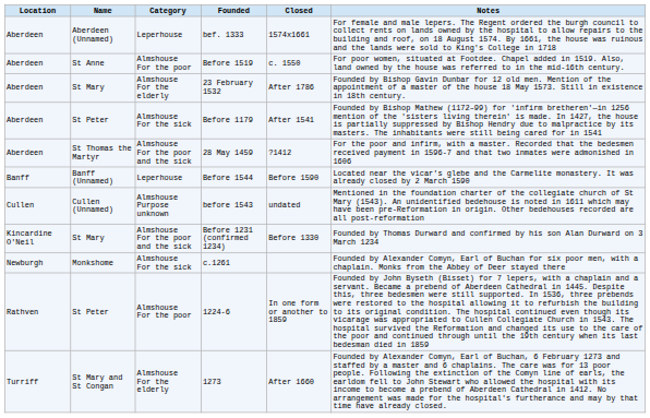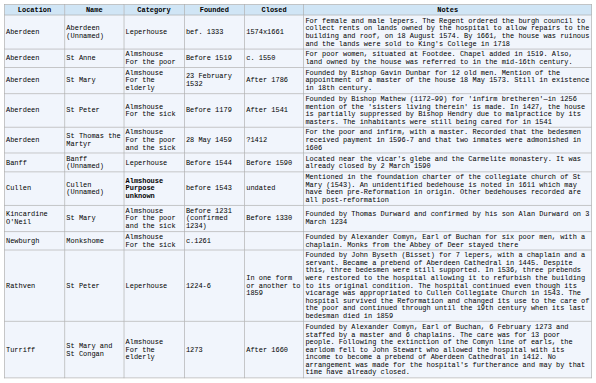before 1543 | Category: normal -> bold
1224-6 | Category: Almshouse For the poor -> Leperhouse
